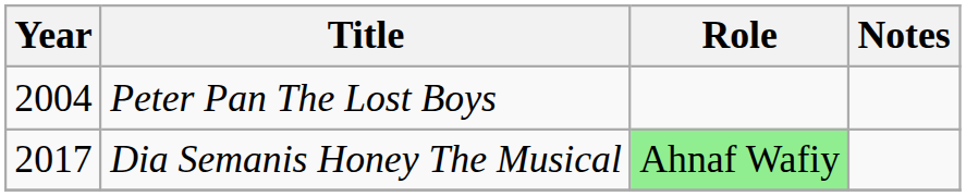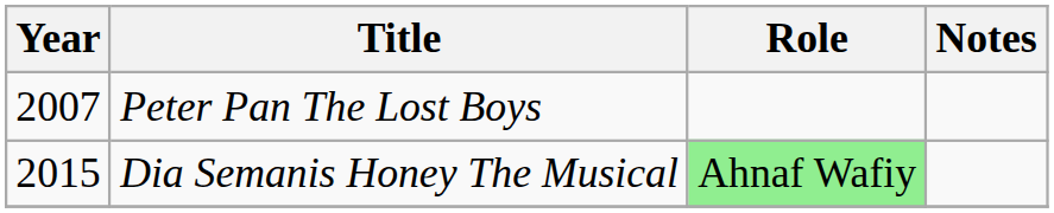Peter Pan The Lost Boys | Year: 2004 -> 2007
Dia Semanis Honey The Musical | Year: 2017 -> 2015
